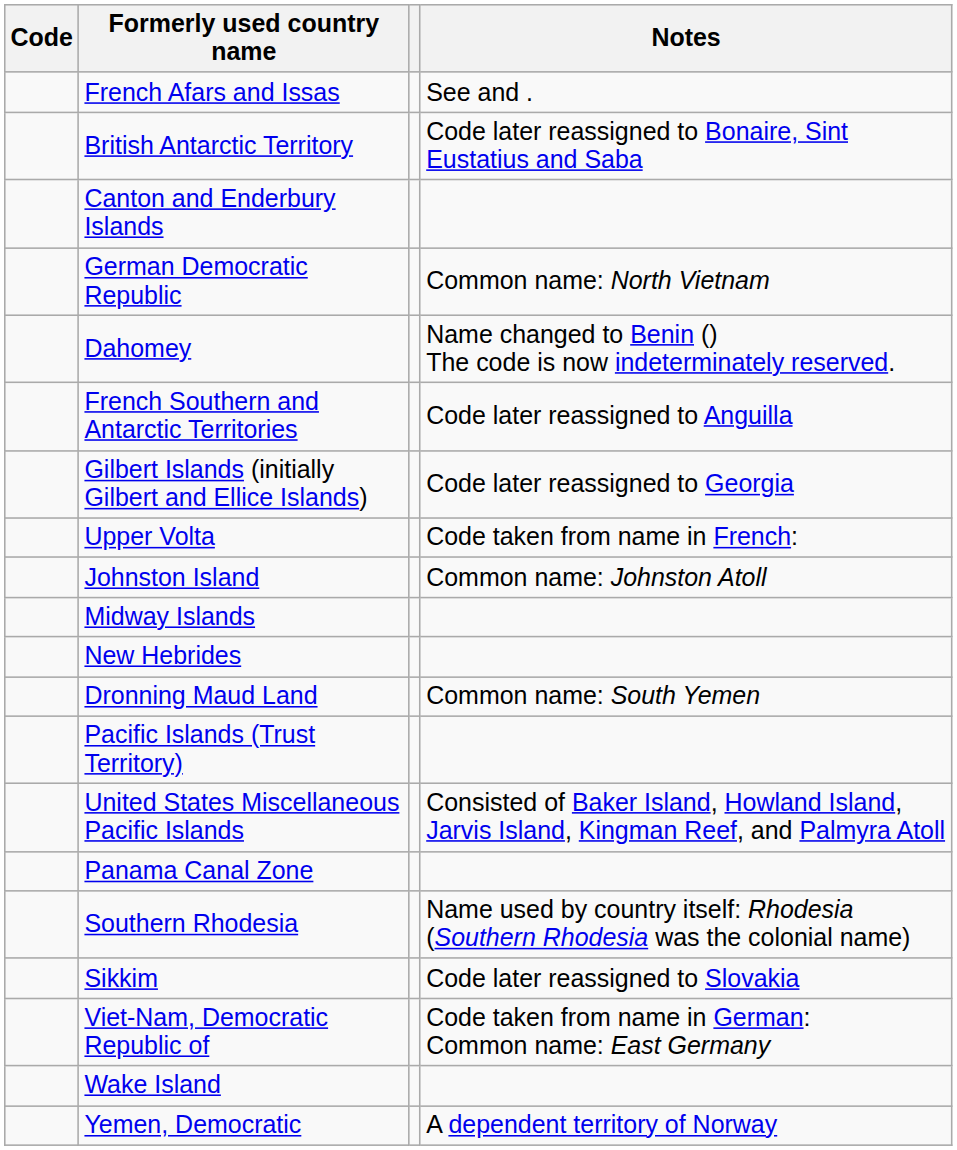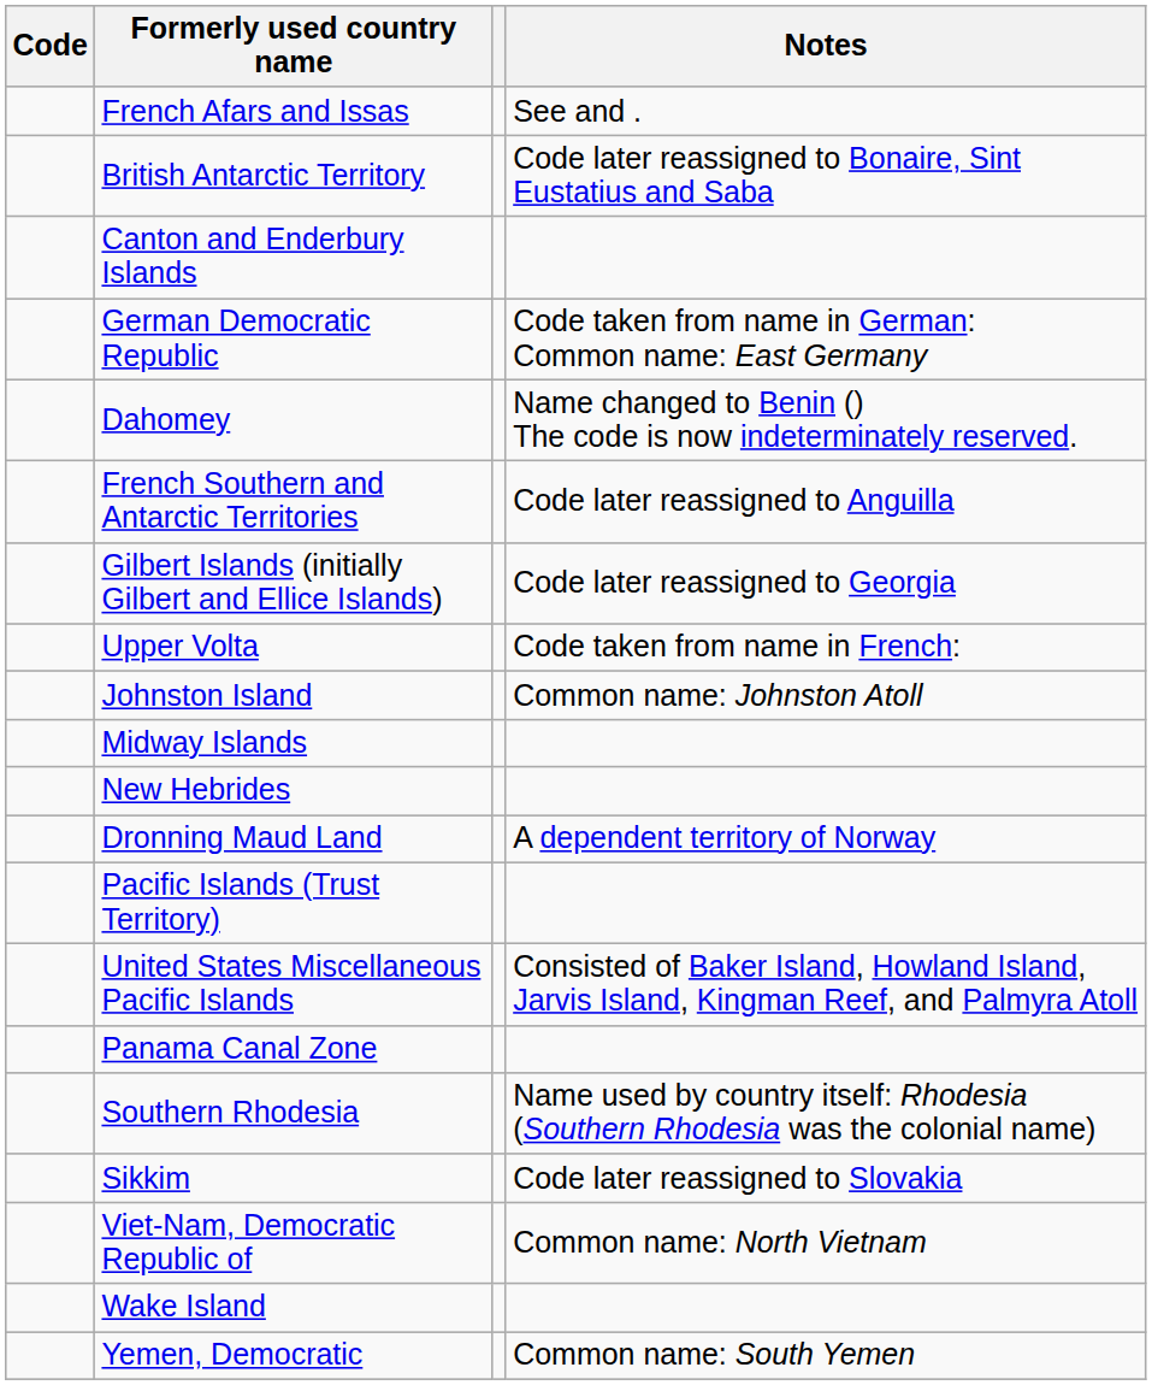German Democratic Republic | Notes: Common name: North Vietnam -> Code taken from name in German: Common name: East Germany
Dronning Maud Land | Notes: Common name: South Yemen -> A dependent territory of Norway
Viet-Nam, Democratic Republic of | Notes: Code taken from name in German: Common name: East Germany -> Common name: North Vietnam
Yemen, Democratic | Notes: A dependent territory of Norway -> Common name: South Yemen
